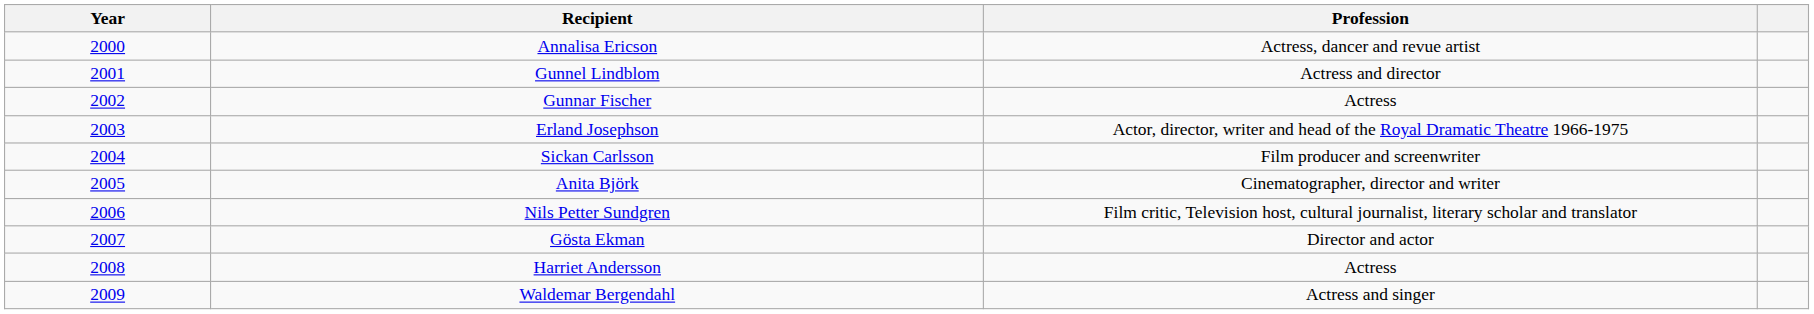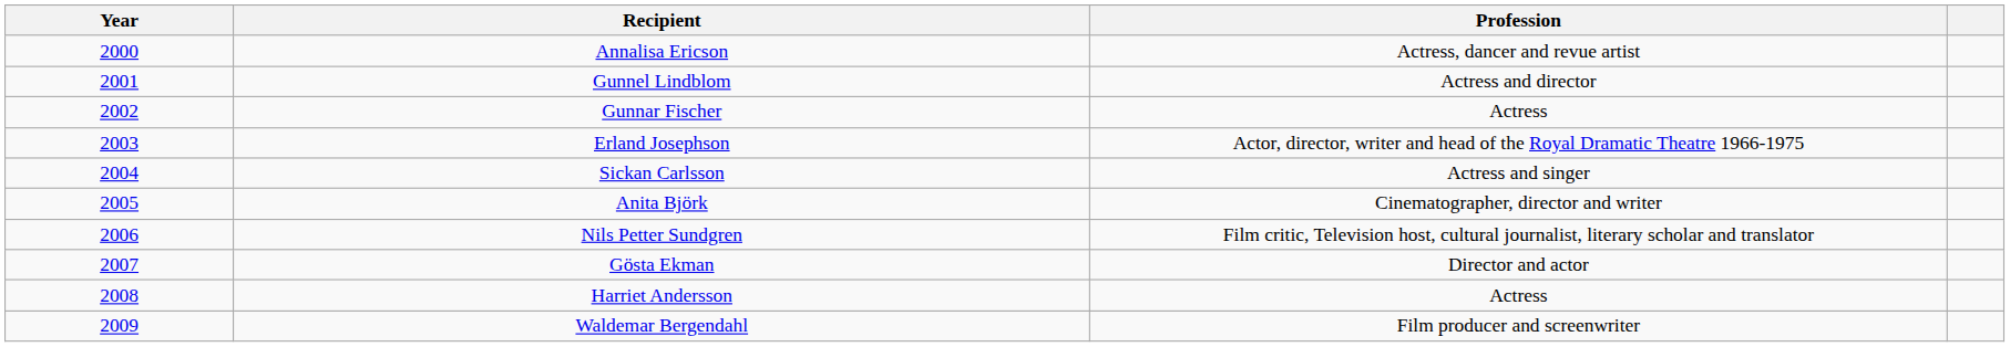Sickan Carlsson | Profession: Film producer and screenwriter -> Actress and singer
Waldemar Bergendahl | Profession: Actress and singer -> Film producer and screenwriter
